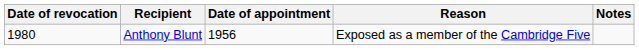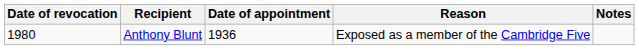Anthony Blunt | Date of appointment: 1956 -> 1936
